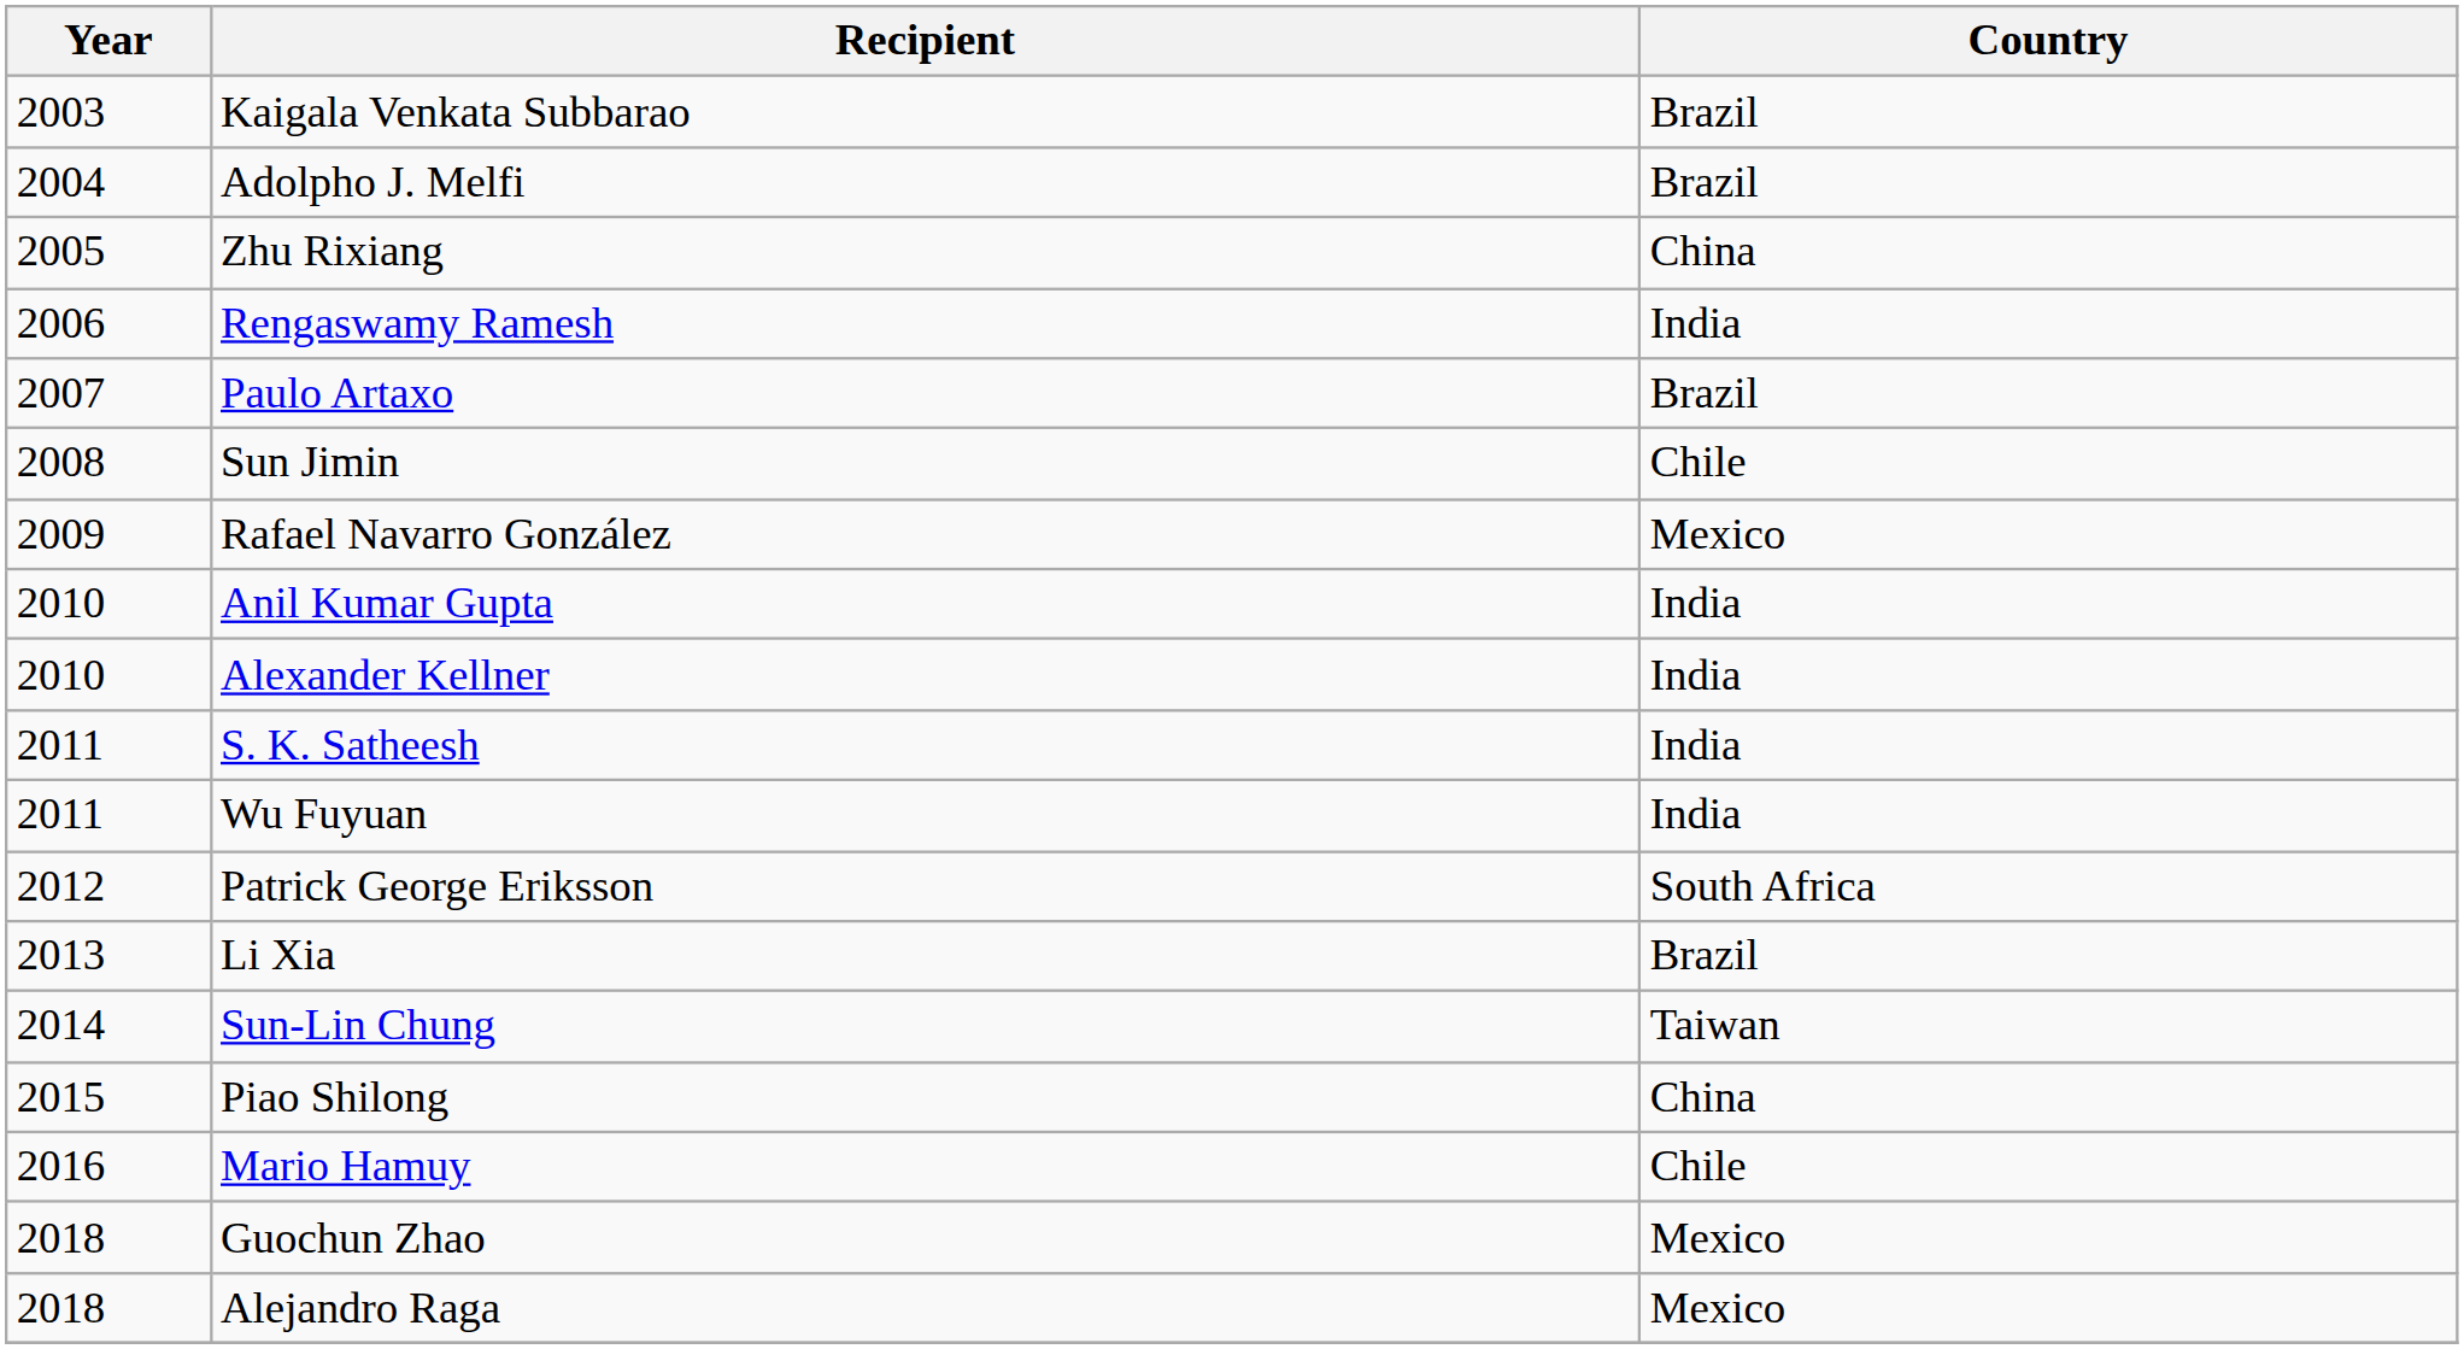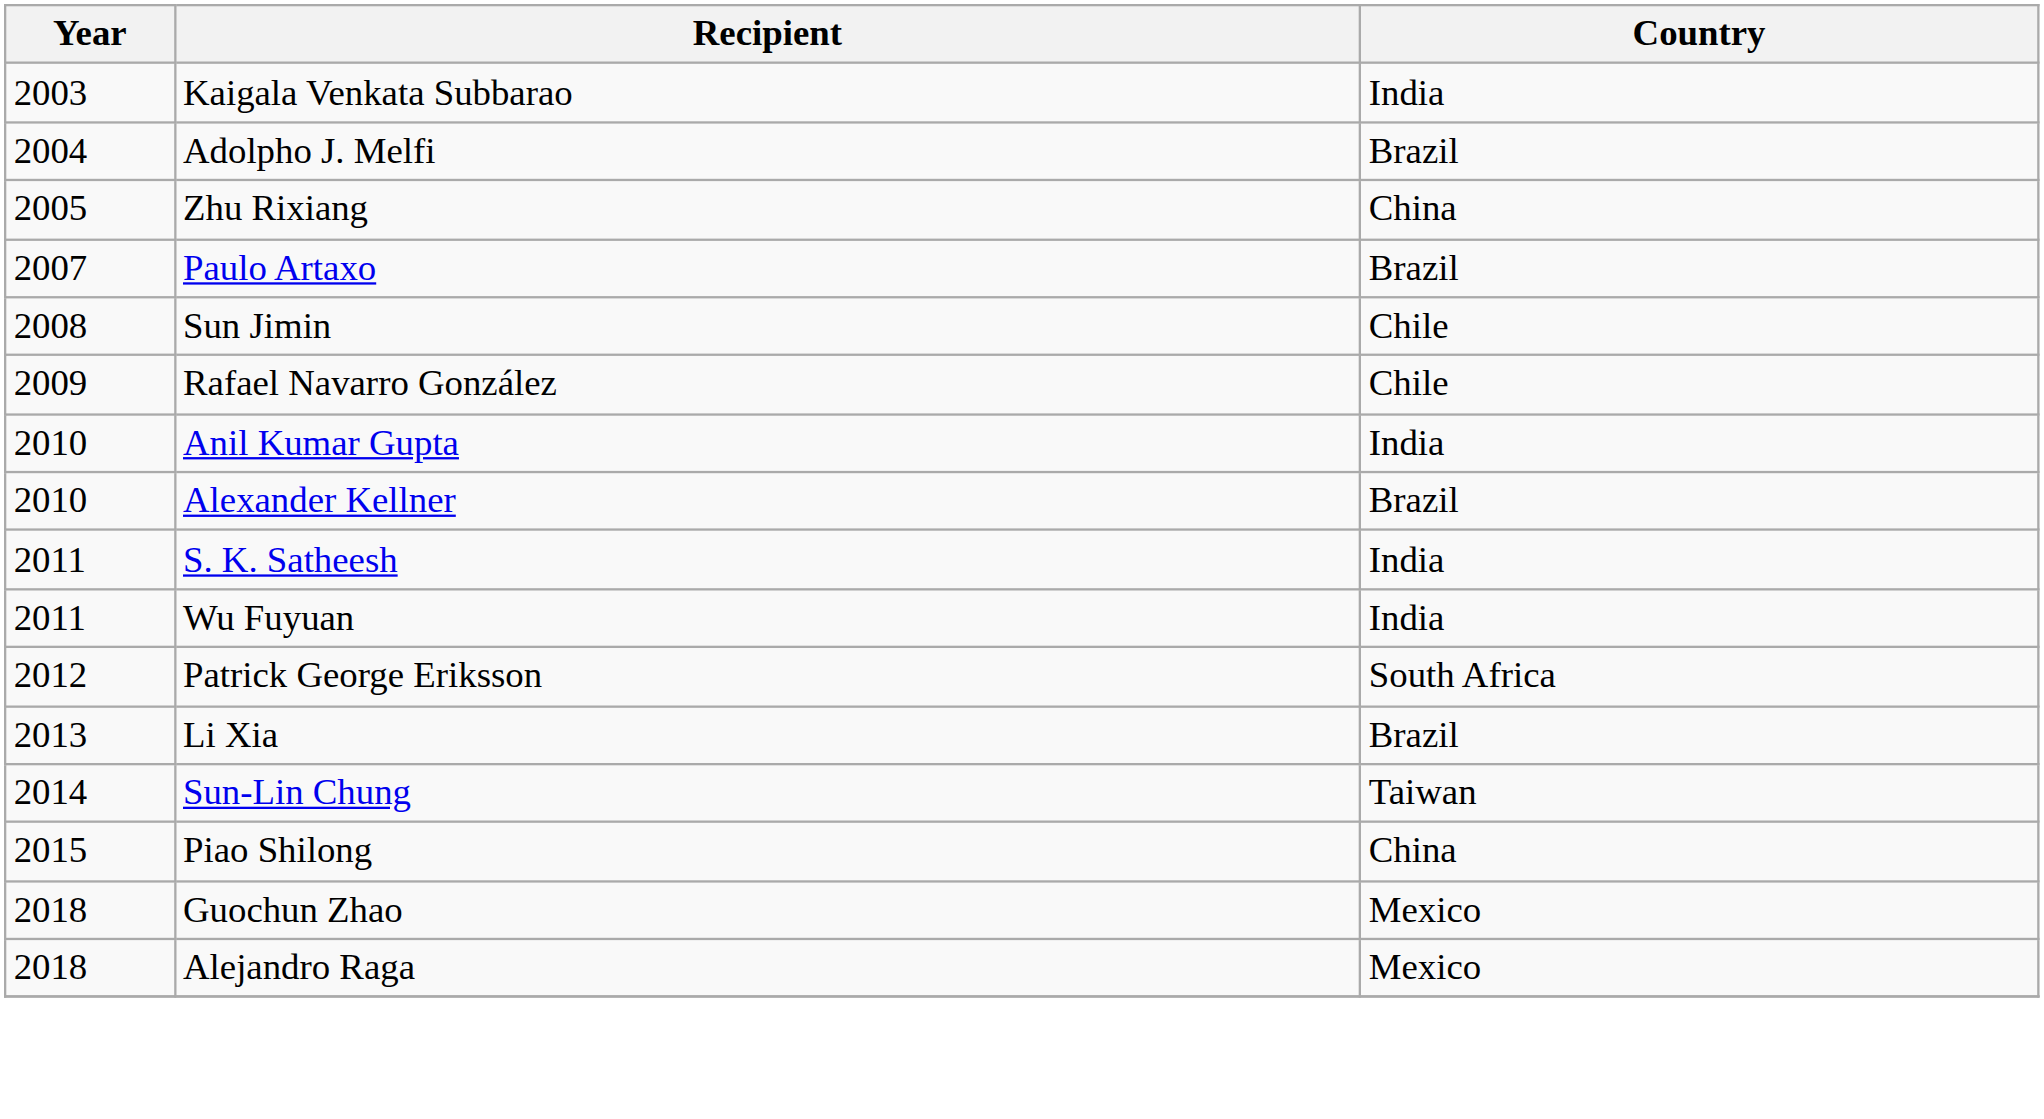Kaigala Venkata Subbarao | Country: Brazil -> India
- row: 2006 | Rengaswamy Ramesh | India
Rafael Navarro González | Country: Mexico -> Chile
Alexander Kellner | Country: India -> Brazil
- row: 2016 | Mario Hamuy | Chile
